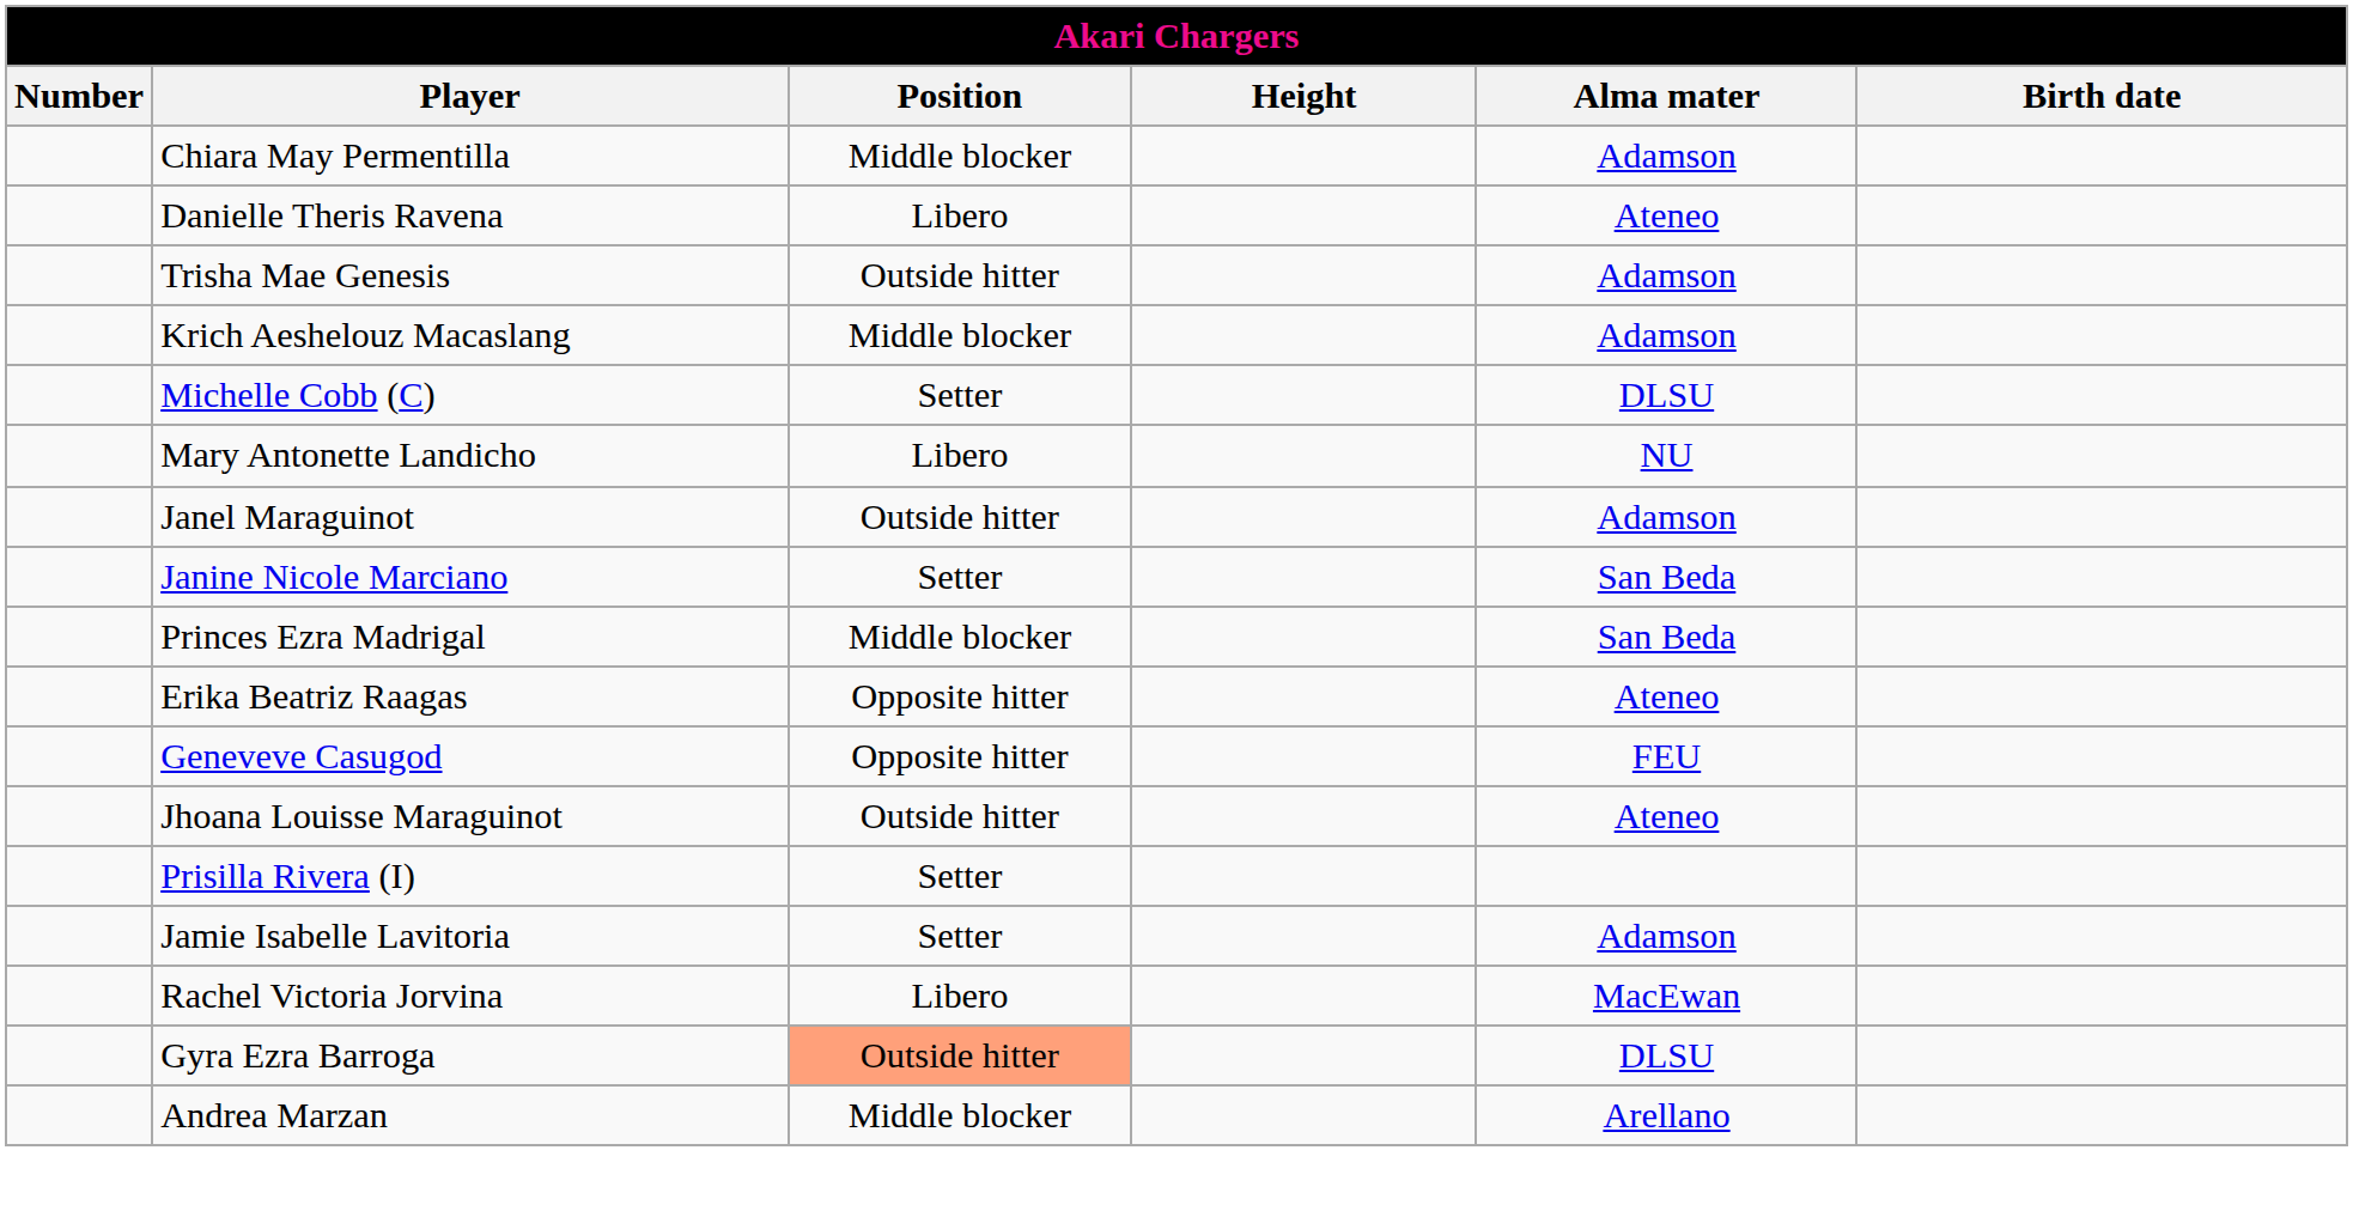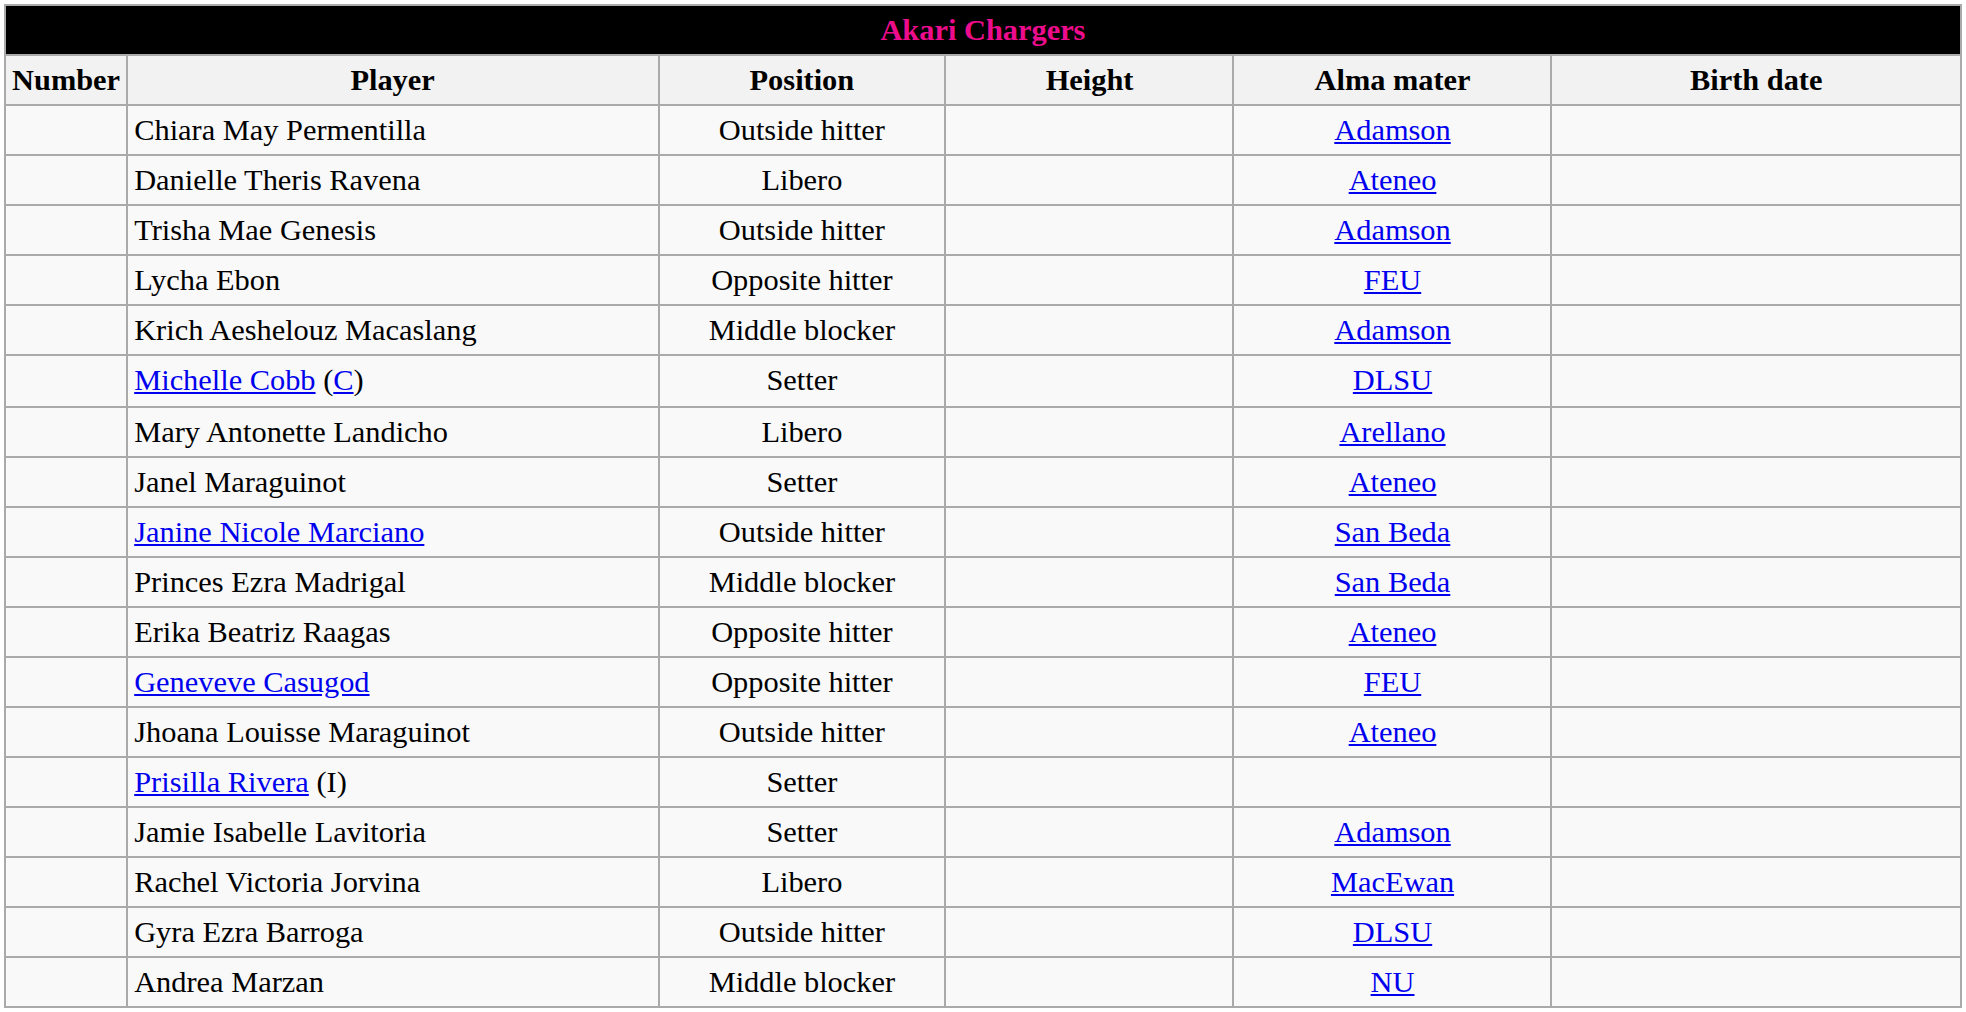Chiara May Permentilla | Position: Middle blocker -> Outside hitter
+ row: Lycha Ebon | Opposite hitter | FEU
Mary Antonette Landicho | Alma mater: NU -> Arellano
Janel Maraguinot | Position: Outside hitter -> Setter
Janel Maraguinot | Alma mater: Adamson -> Ateneo
Janine Nicole Marciano | Position: Setter -> Outside hitter
Gyra Ezra Barroga | Position: lightsalmon background -> no background
Andrea Marzan | Alma mater: Arellano -> NU
